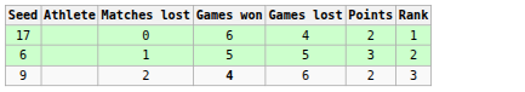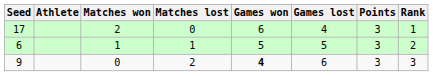+ column: Matches won | 2 | 1 | 0
17 | Points: 2 -> 3
9 | Points: 2 -> 3
